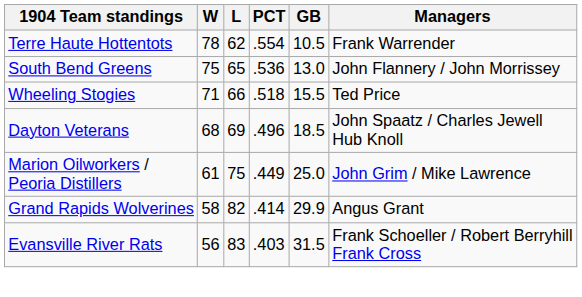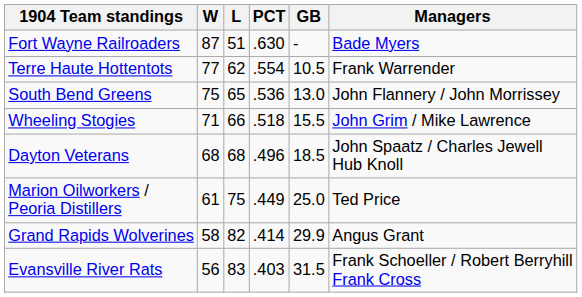+ row: Fort Wayne Railroaders | 87 | 51 | .630 | - | Bade Myers
Terre Haute Hottentots | W: 78 -> 77
Wheeling Stogies | Managers: Ted Price -> John Grim / Mike Lawrence
Dayton Veterans | L: 69 -> 68
Marion Oilworkers / Peoria Distillers | Managers: John Grim / Mike Lawrence -> Ted Price
